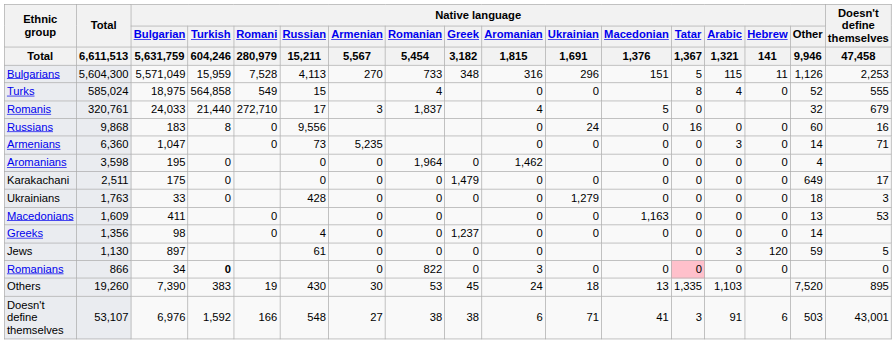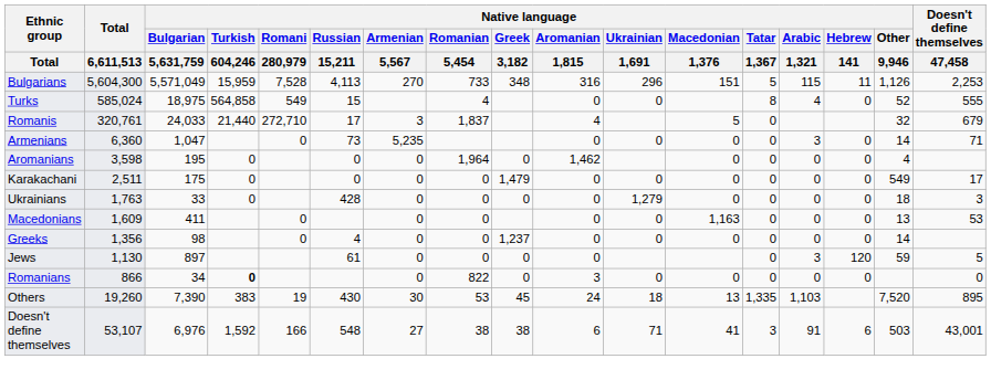- row: Russians | 9,868 | 183 | 8 | 0 | 9,556 | 0 | 24 | 0 | 16 | 0 | 0 | 60 | 16
Karakachani | Native language / Other / 9,946: 649 -> 549
Romanians | Native language / Tatar / 1,367: pink background -> no background
